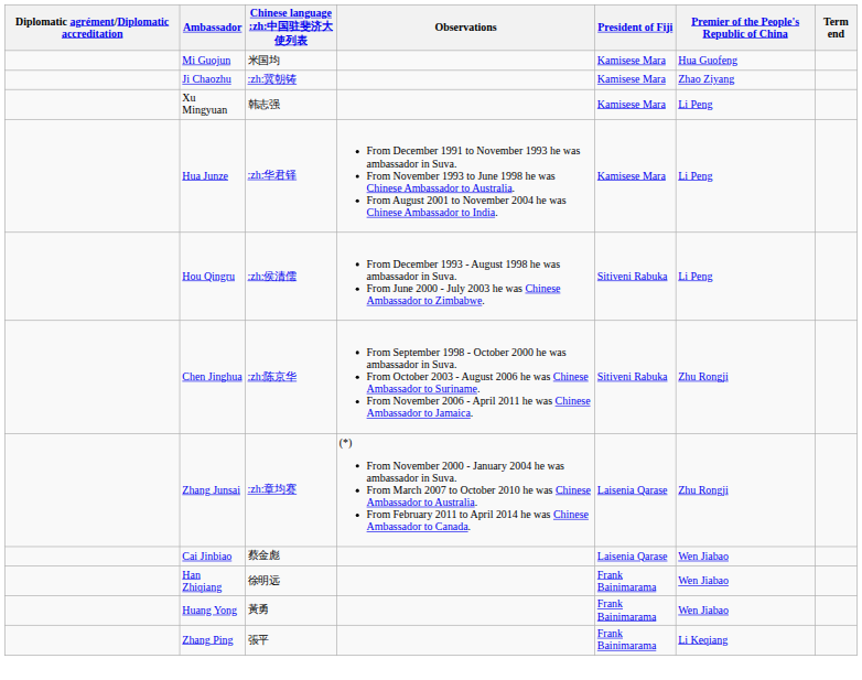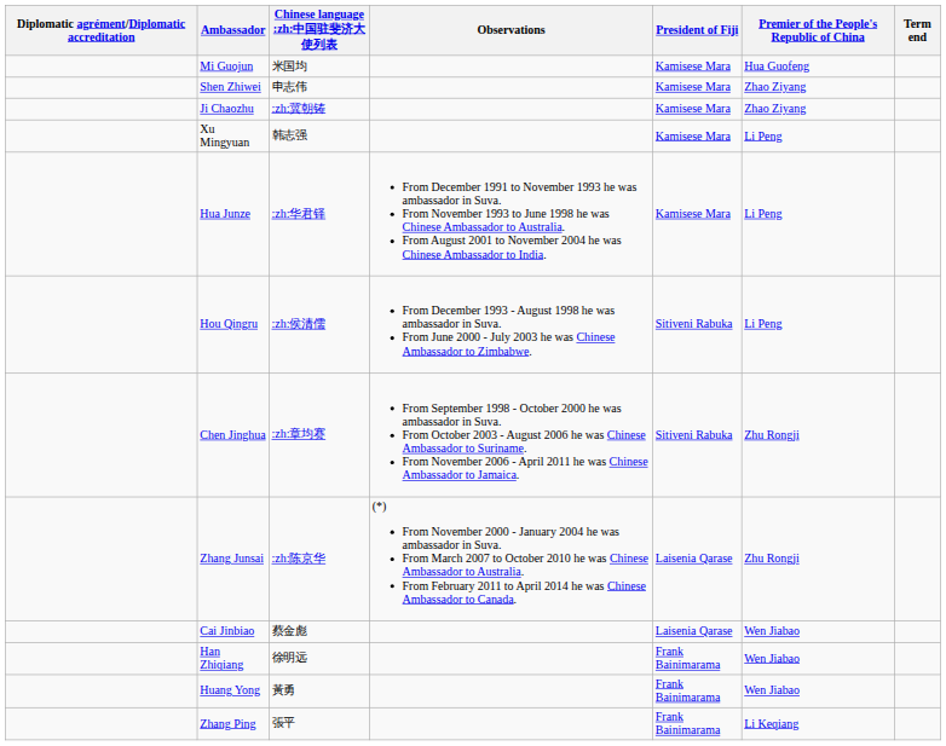+ row: Shen Zhiwei | 申志伟 | Kamisese Mara | Zhao Ziyang
Chen Jinghua | Chinese language :zh:中国驻斐济大使列表: :zh:陈京华 -> :zh:章均赛
Zhang Junsai | Chinese language :zh:中国驻斐济大使列表: :zh:章均赛 -> :zh:陈京华
